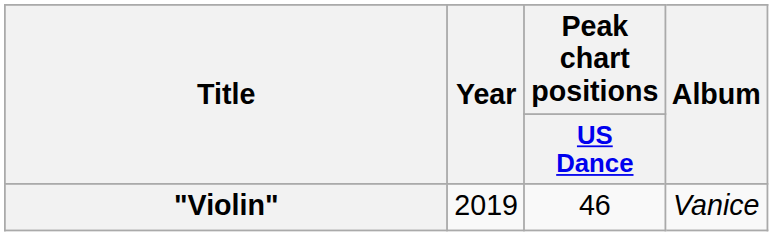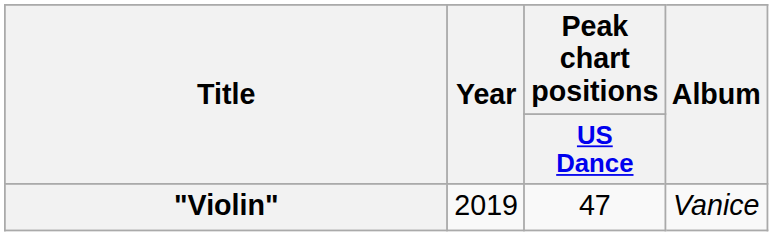"Violin" | Peak chart positions / US Dance: 46 -> 47
